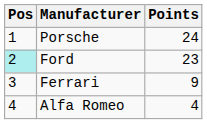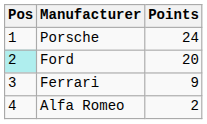Ford | Points: 23 -> 20
Alfa Romeo | Points: 4 -> 2
